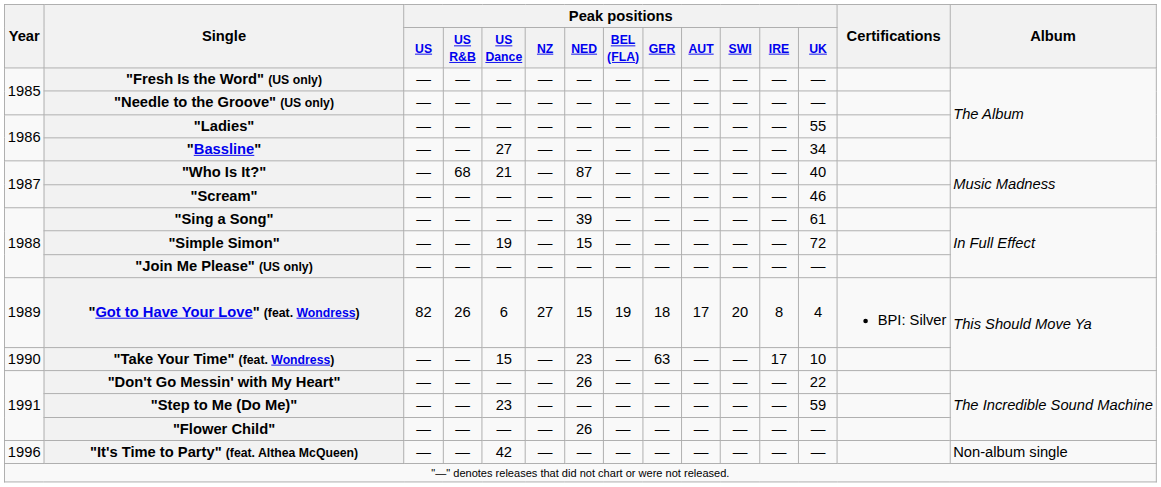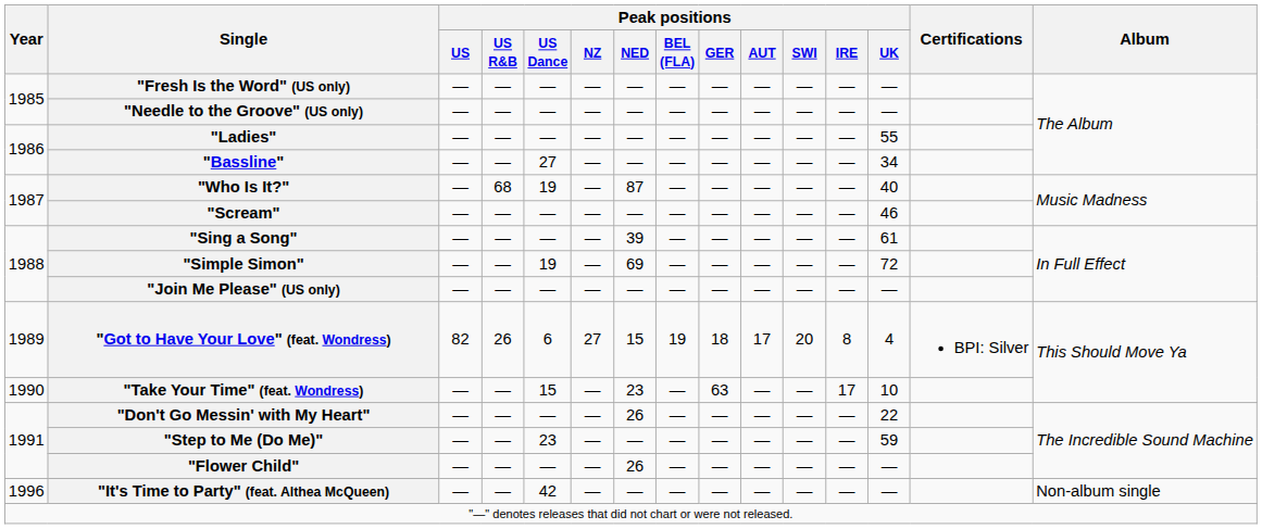"Who Is It?" | Peak positions / US Dance: 21 -> 19
"Simple Simon" | Peak positions / NED: 15 -> 69
